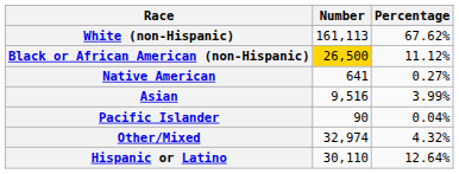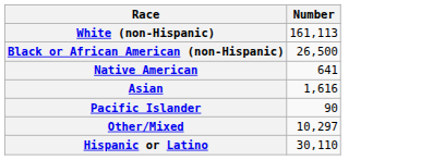- column: Percentage | 67.62% | 11.12% | 0.27% | 3.99% | 0.04% | 4.32% | 12.64%
Black or African American (non-Hispanic) | Number: gold background -> no background
Asian | Number: 9,516 -> 1,616
Other/Mixed | Number: 32,974 -> 10,297
